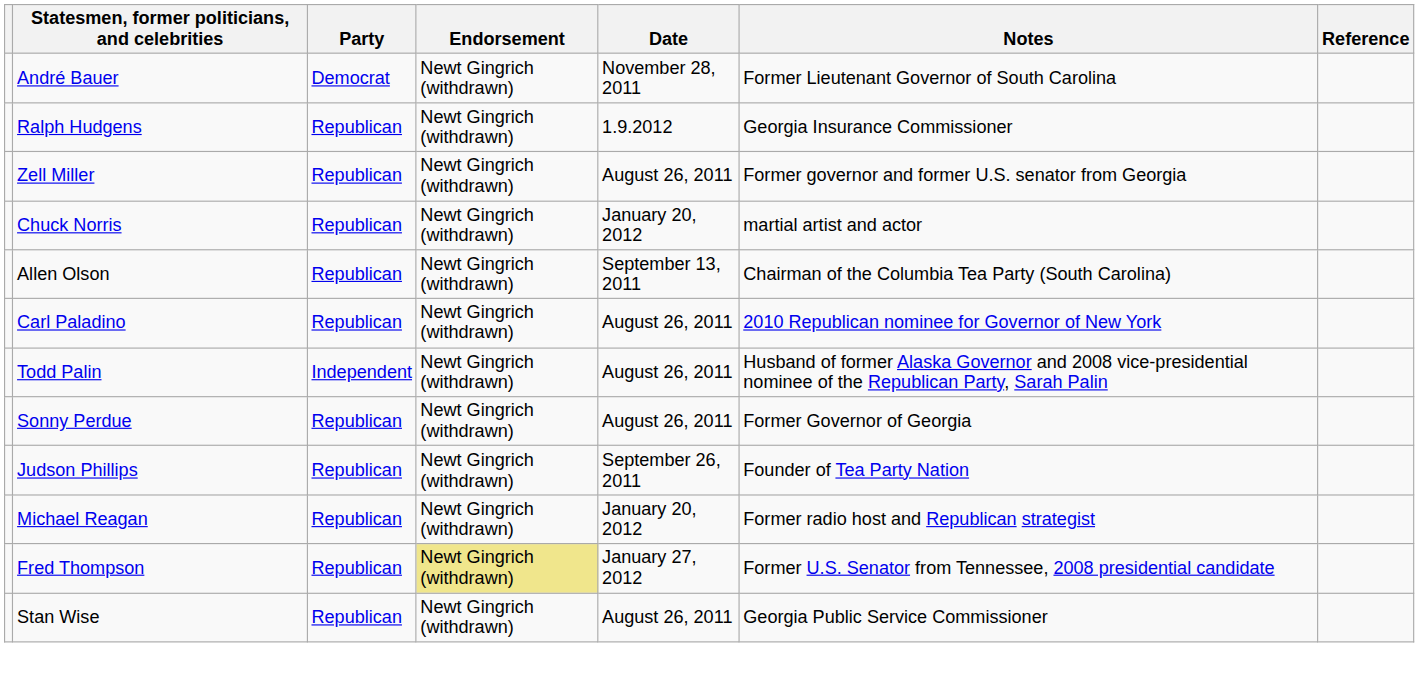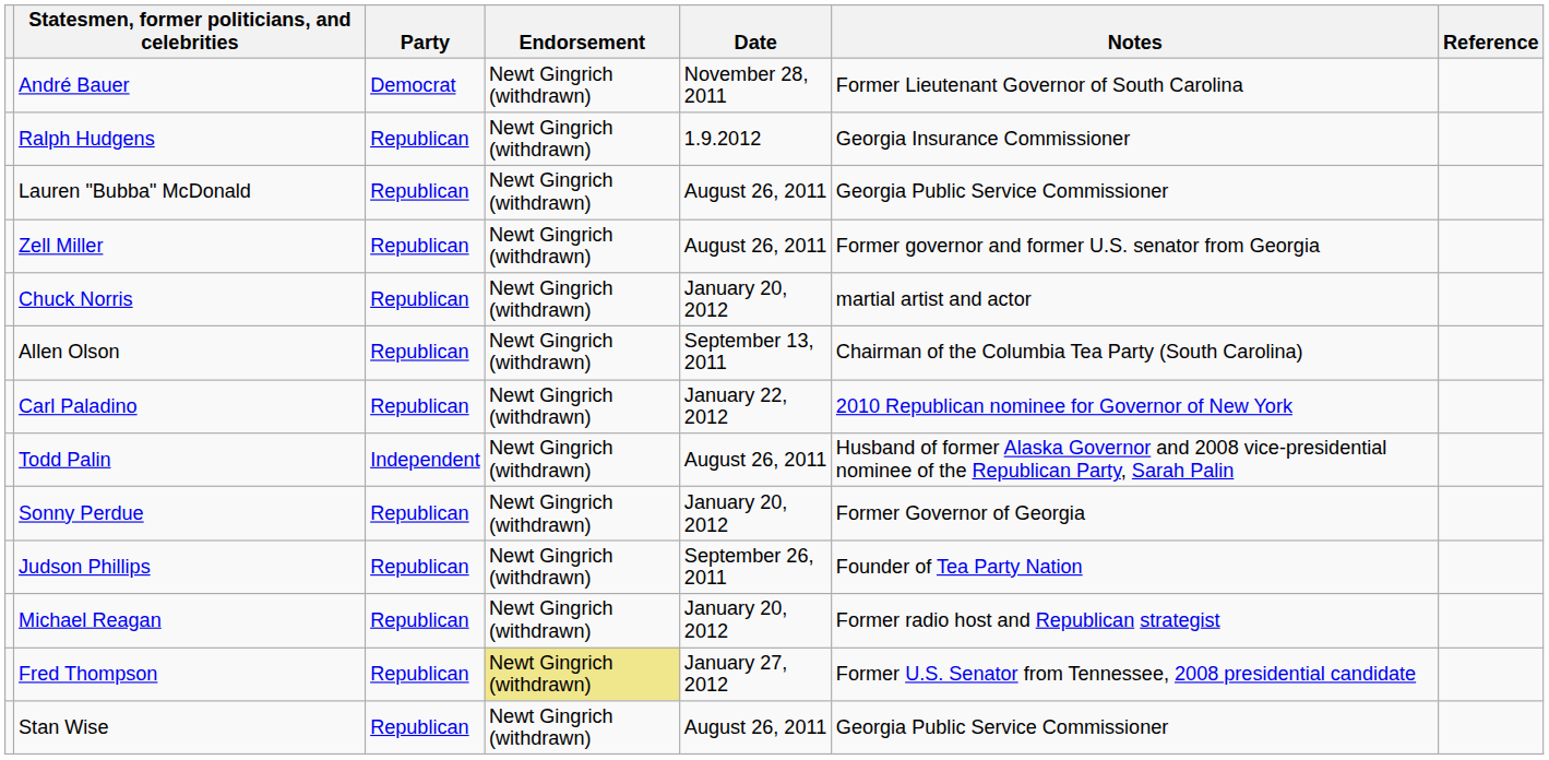+ row: Lauren "Bubba" McDonald | Republican | Newt Gingrich (withdrawn) | August 26, 2011 | Georgia Public Service Commissioner
Carl Paladino | Date: August 26, 2011 -> January 22, 2012
Sonny Perdue | Date: August 26, 2011 -> January 20, 2012
